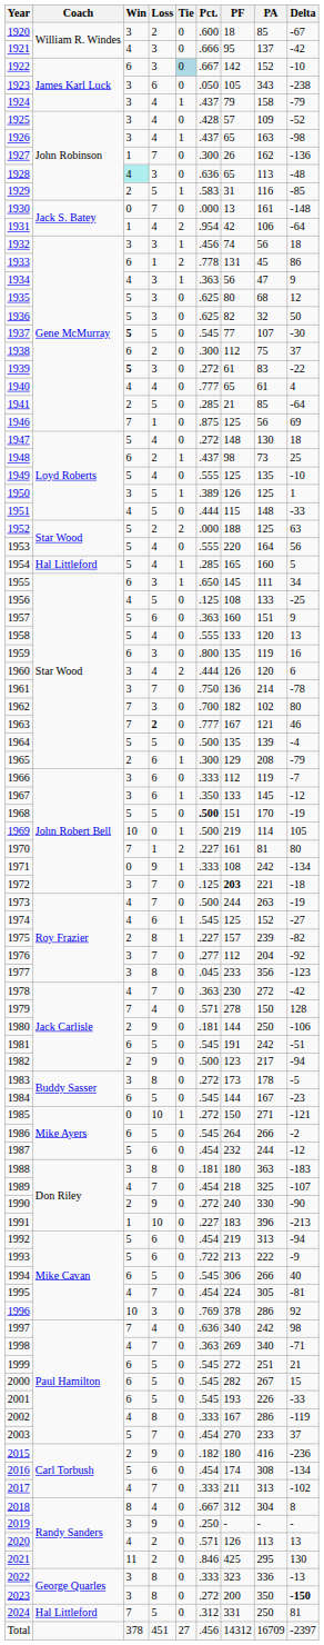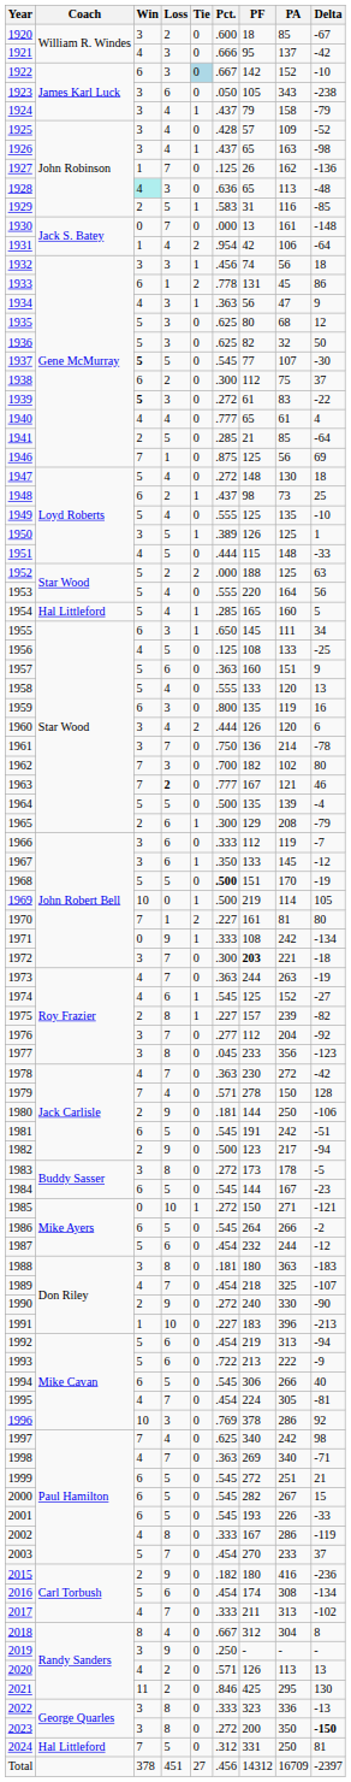1927 | Pct.: .300 -> .125
1972 | Pct.: .125 -> .300
1973 | Pct.: .500 -> .363
1997 | Pct.: .636 -> .625
